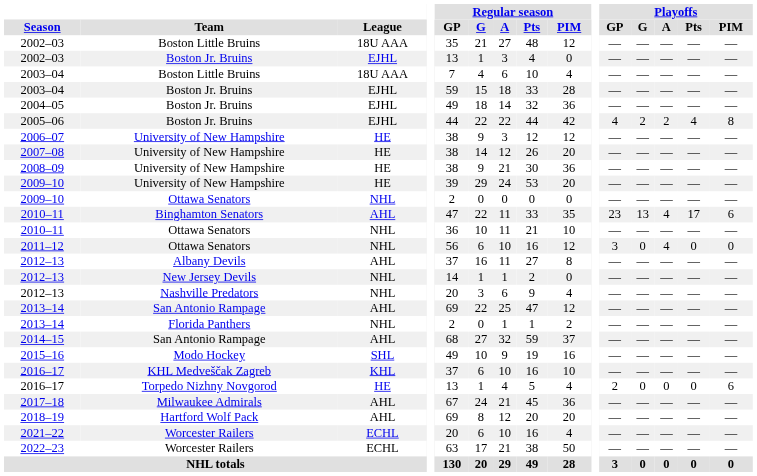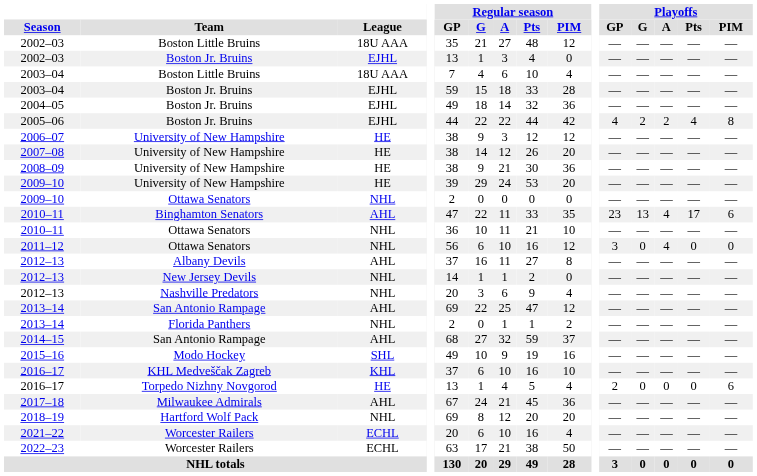2018–19 | League: AHL -> NHL
